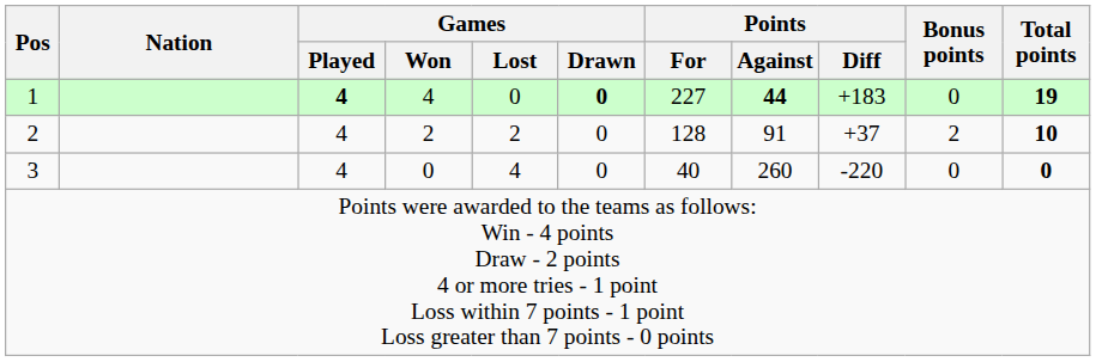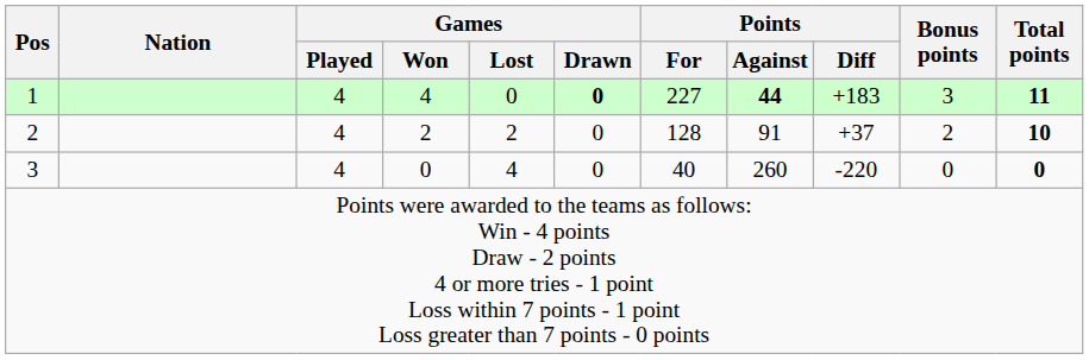1 | Games / Played: bold -> normal
1 | Bonus points: 0 -> 3
1 | Total points: 19 -> 11
